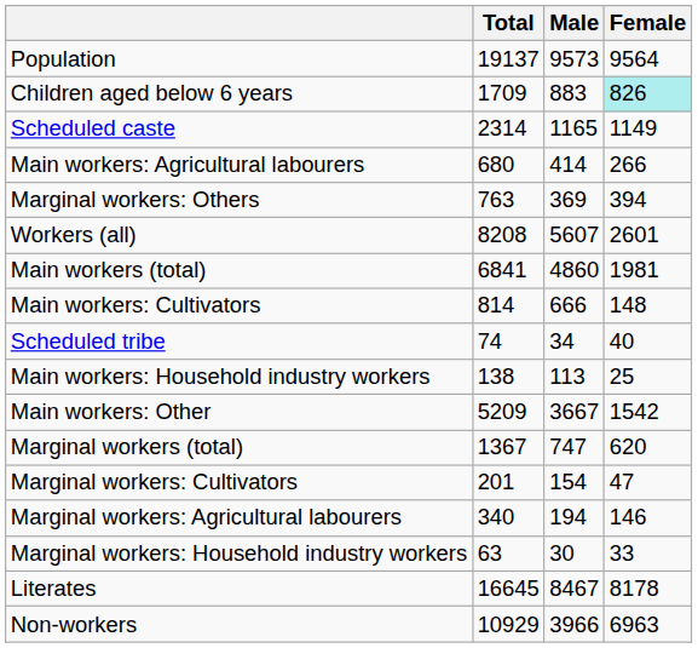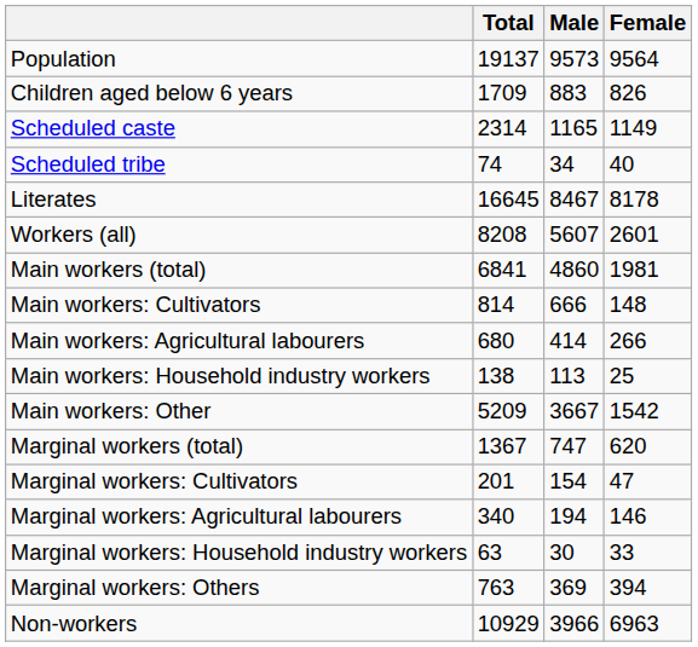Children aged below 6 years | Female: paleturquoise background -> no background
rows swapped: Scheduled tribe <-> Main workers: Agricultural labourers
rows swapped: Literates <-> Marginal workers: Others
